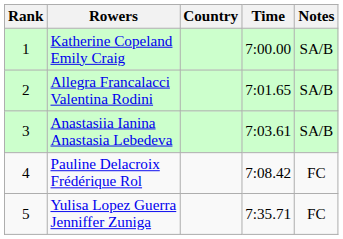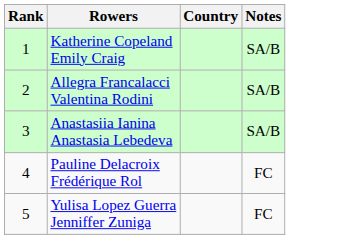- column: Time | 7:00.00 | 7:01.65 | 7:03.61 | 7:08.42 | 7:35.71
